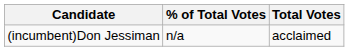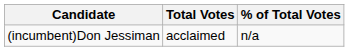columns swapped: Total Votes <-> % of Total Votes
